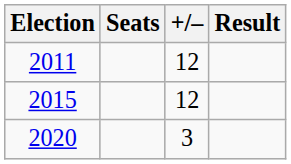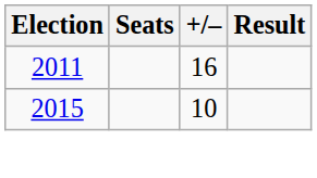2011 | +/–: 12 -> 16
2015 | +/–: 12 -> 10
- row: 2020 | 3
